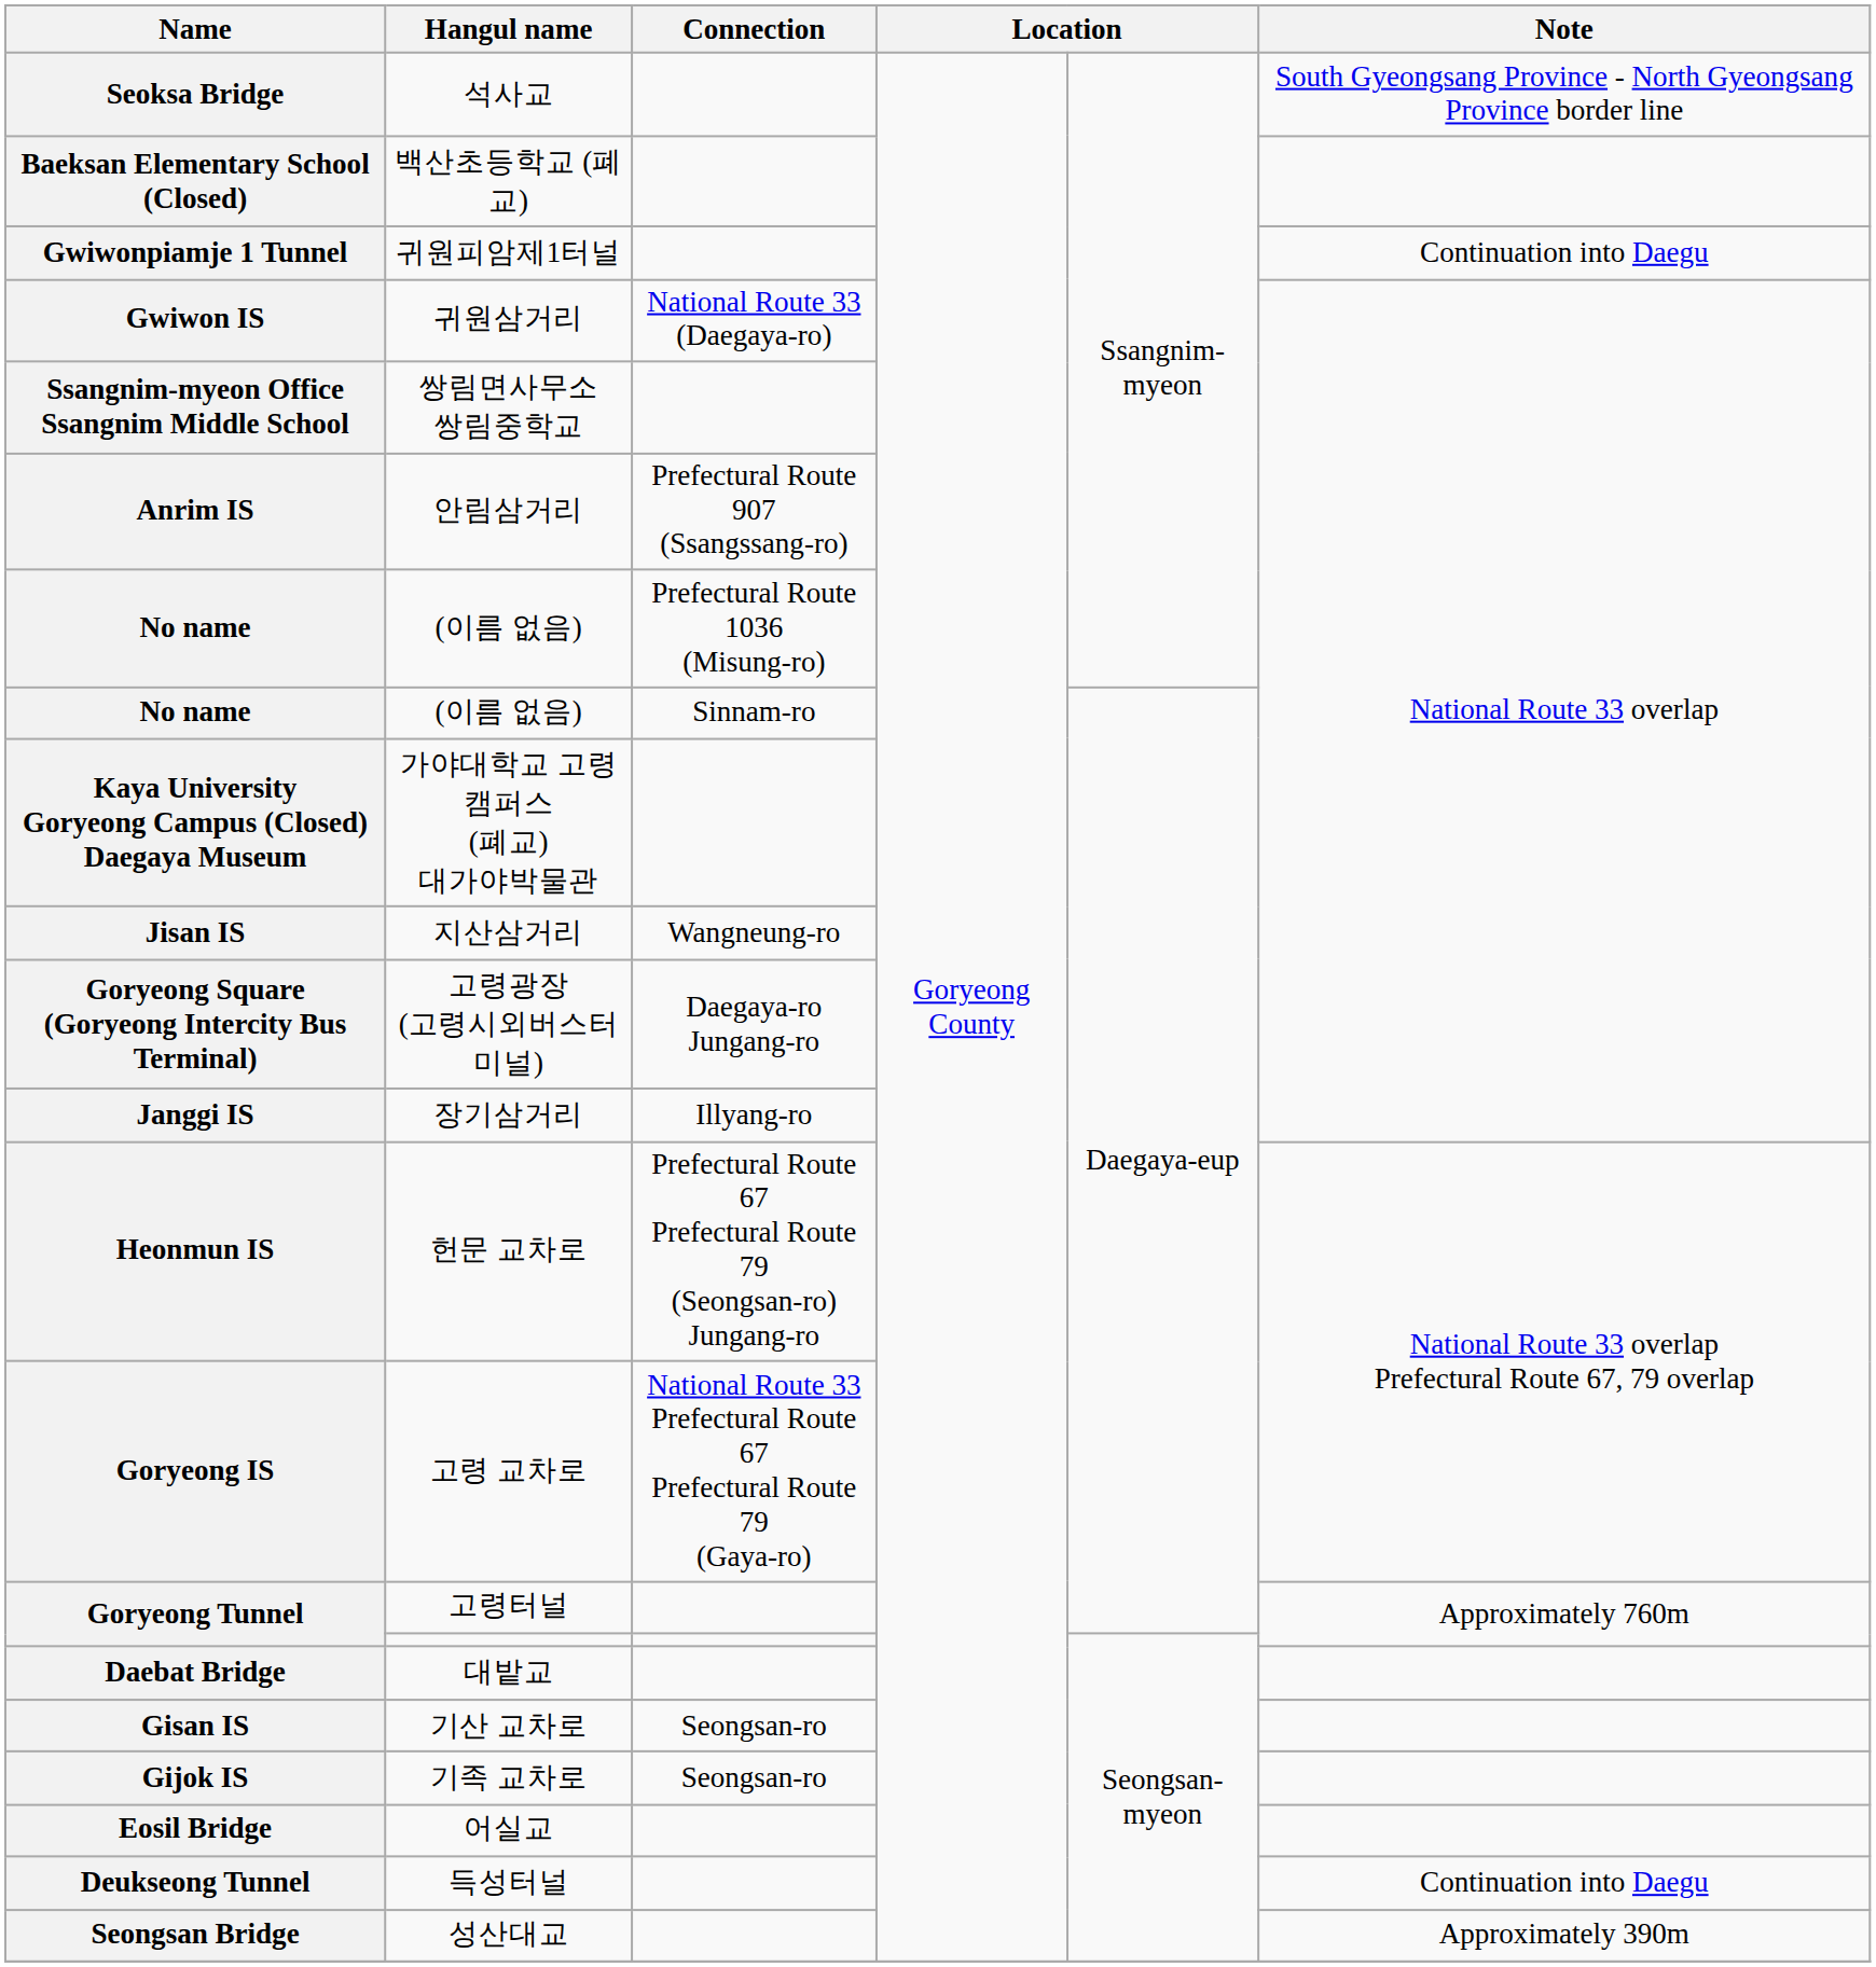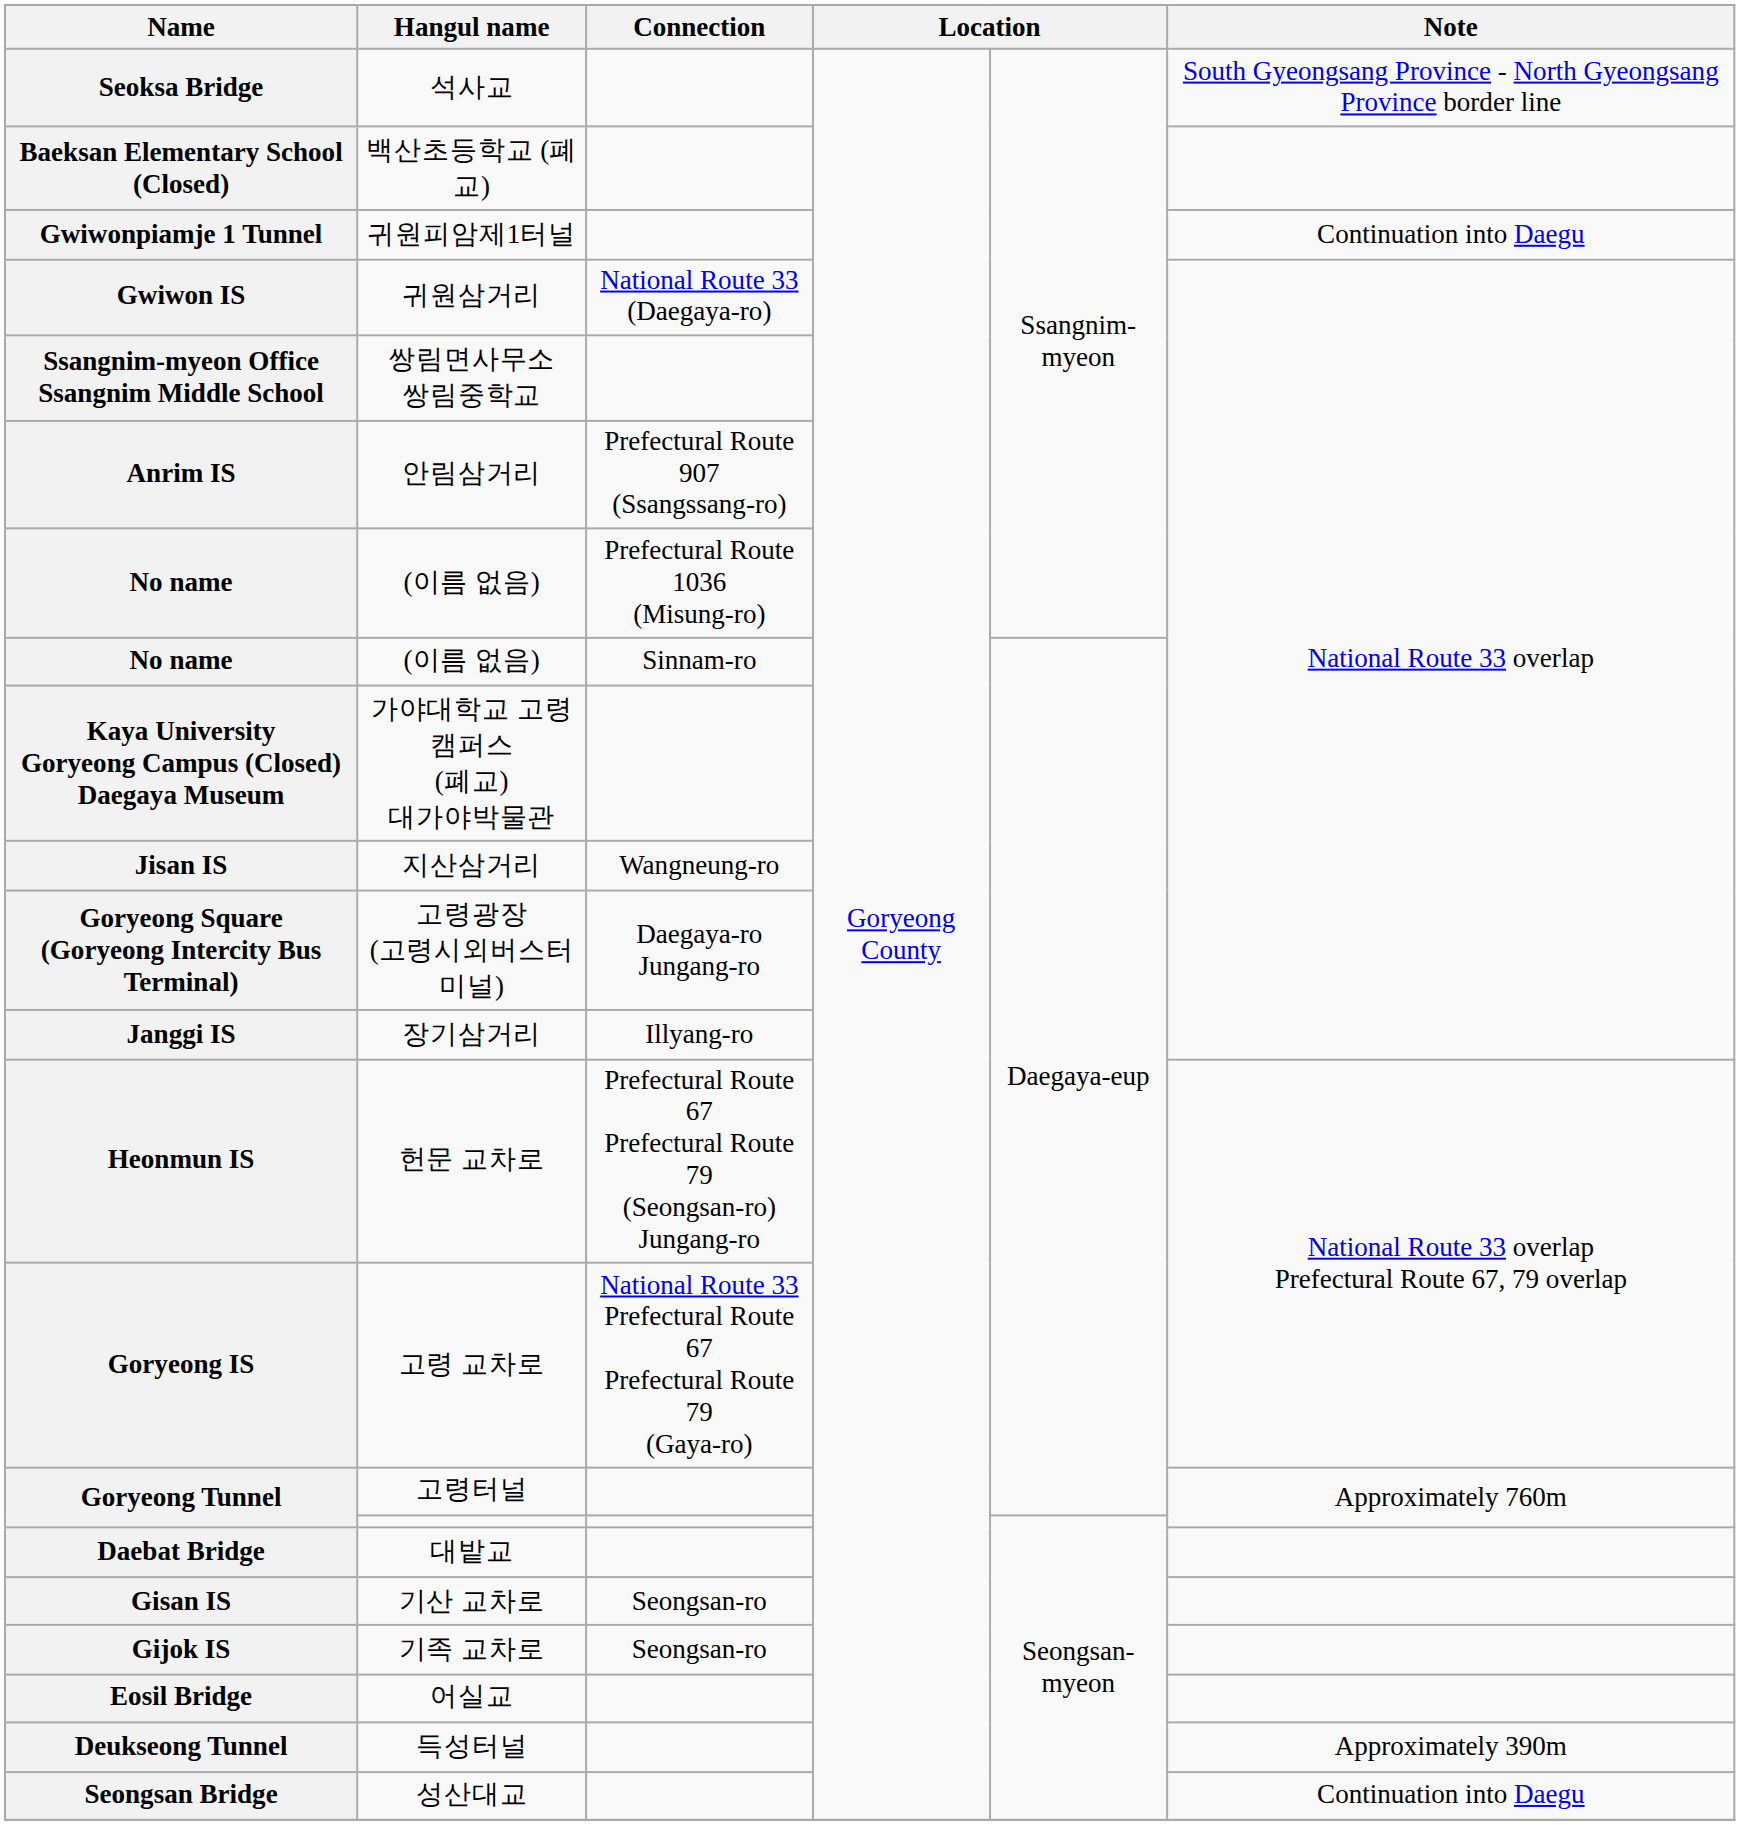득성터널 | Note: Continuation into Daegu -> Approximately 390m
성산대교 | Note: Approximately 390m -> Continuation into Daegu
